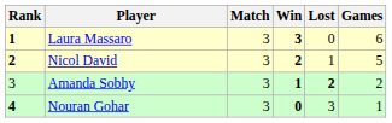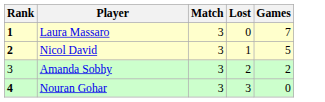- column: Win | 3 | 2 | 1 | 0
Laura Massaro | Games: 6 -> 7
Amanda Sobhy | Lost: bold -> normal
Nouran Gohar | Games: 1 -> 0
